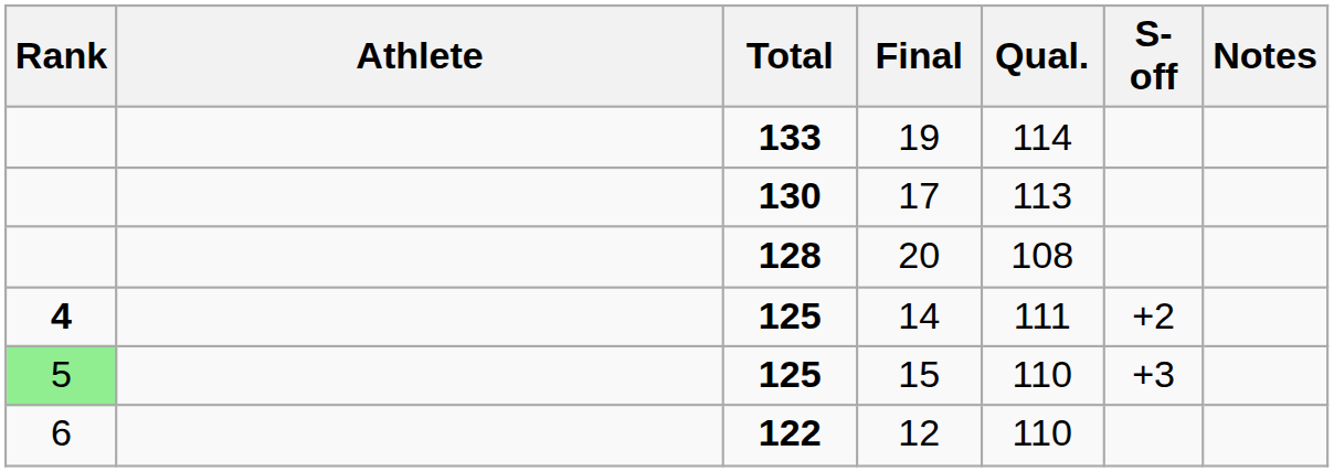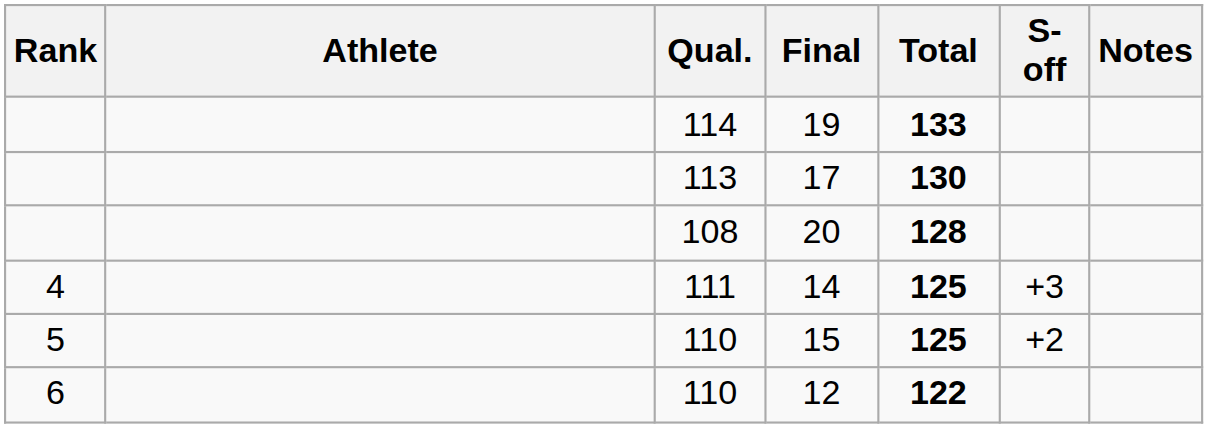columns swapped: Qual. <-> Total
14 | Rank: bold -> normal
14 | S-off: +2 -> +3
15 | Rank: lightgreen background -> no background
15 | S-off: +3 -> +2
